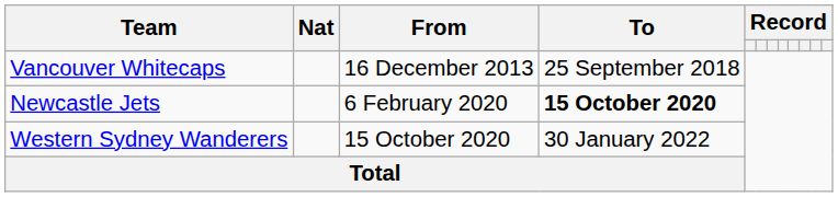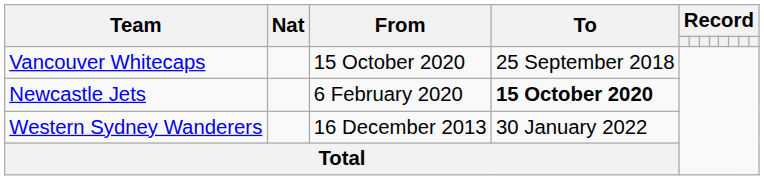Vancouver Whitecaps | From: 16 December 2013 -> 15 October 2020
Western Sydney Wanderers | From: 15 October 2020 -> 16 December 2013
